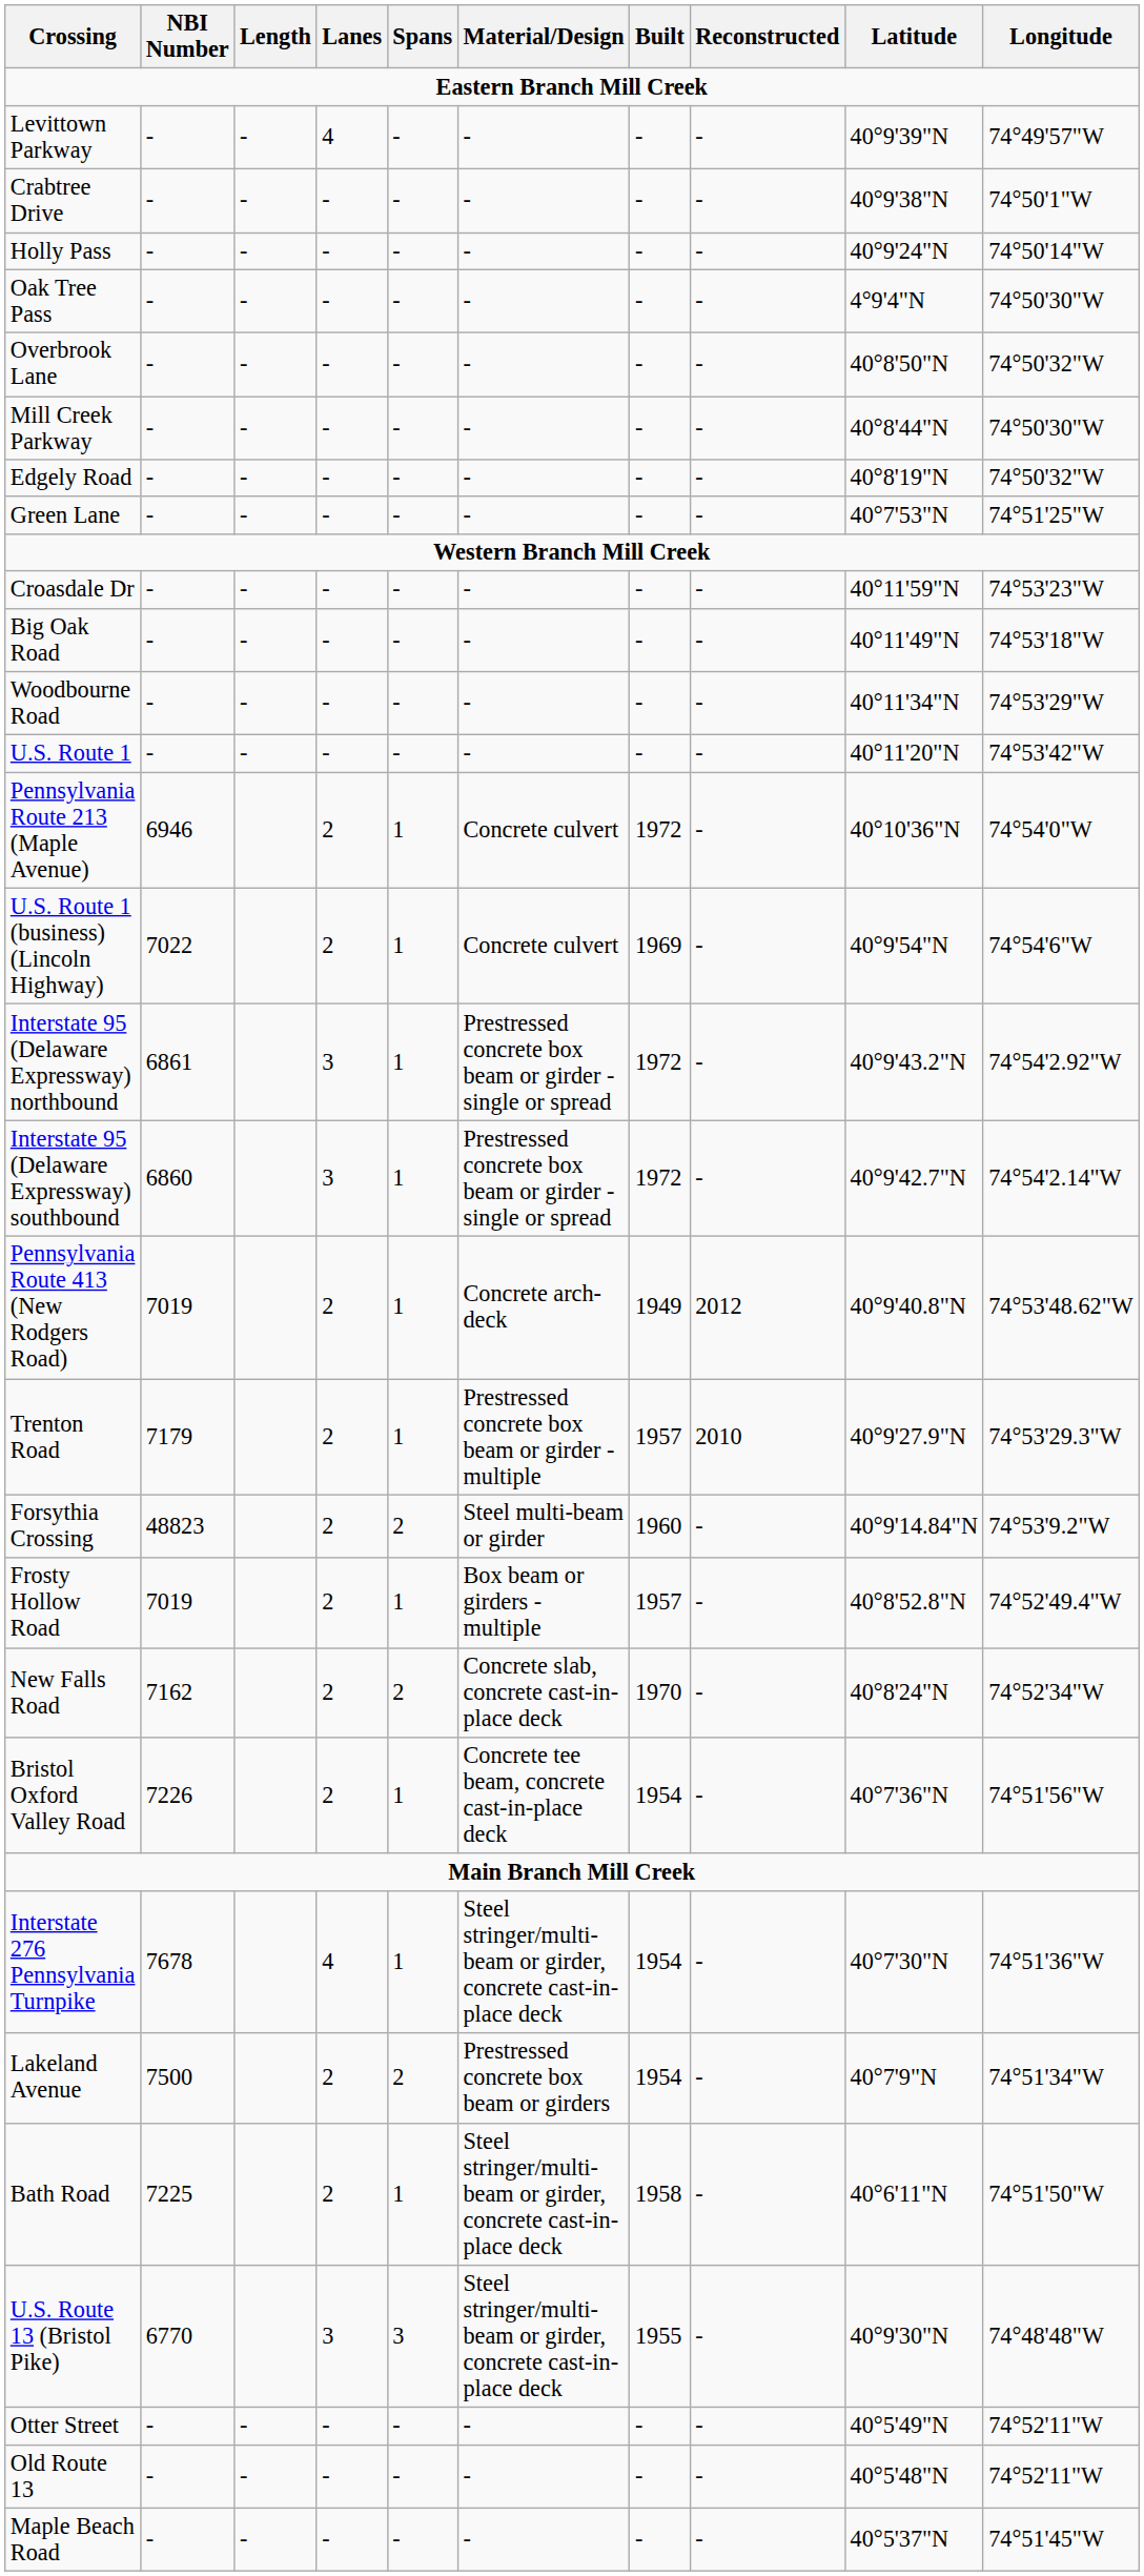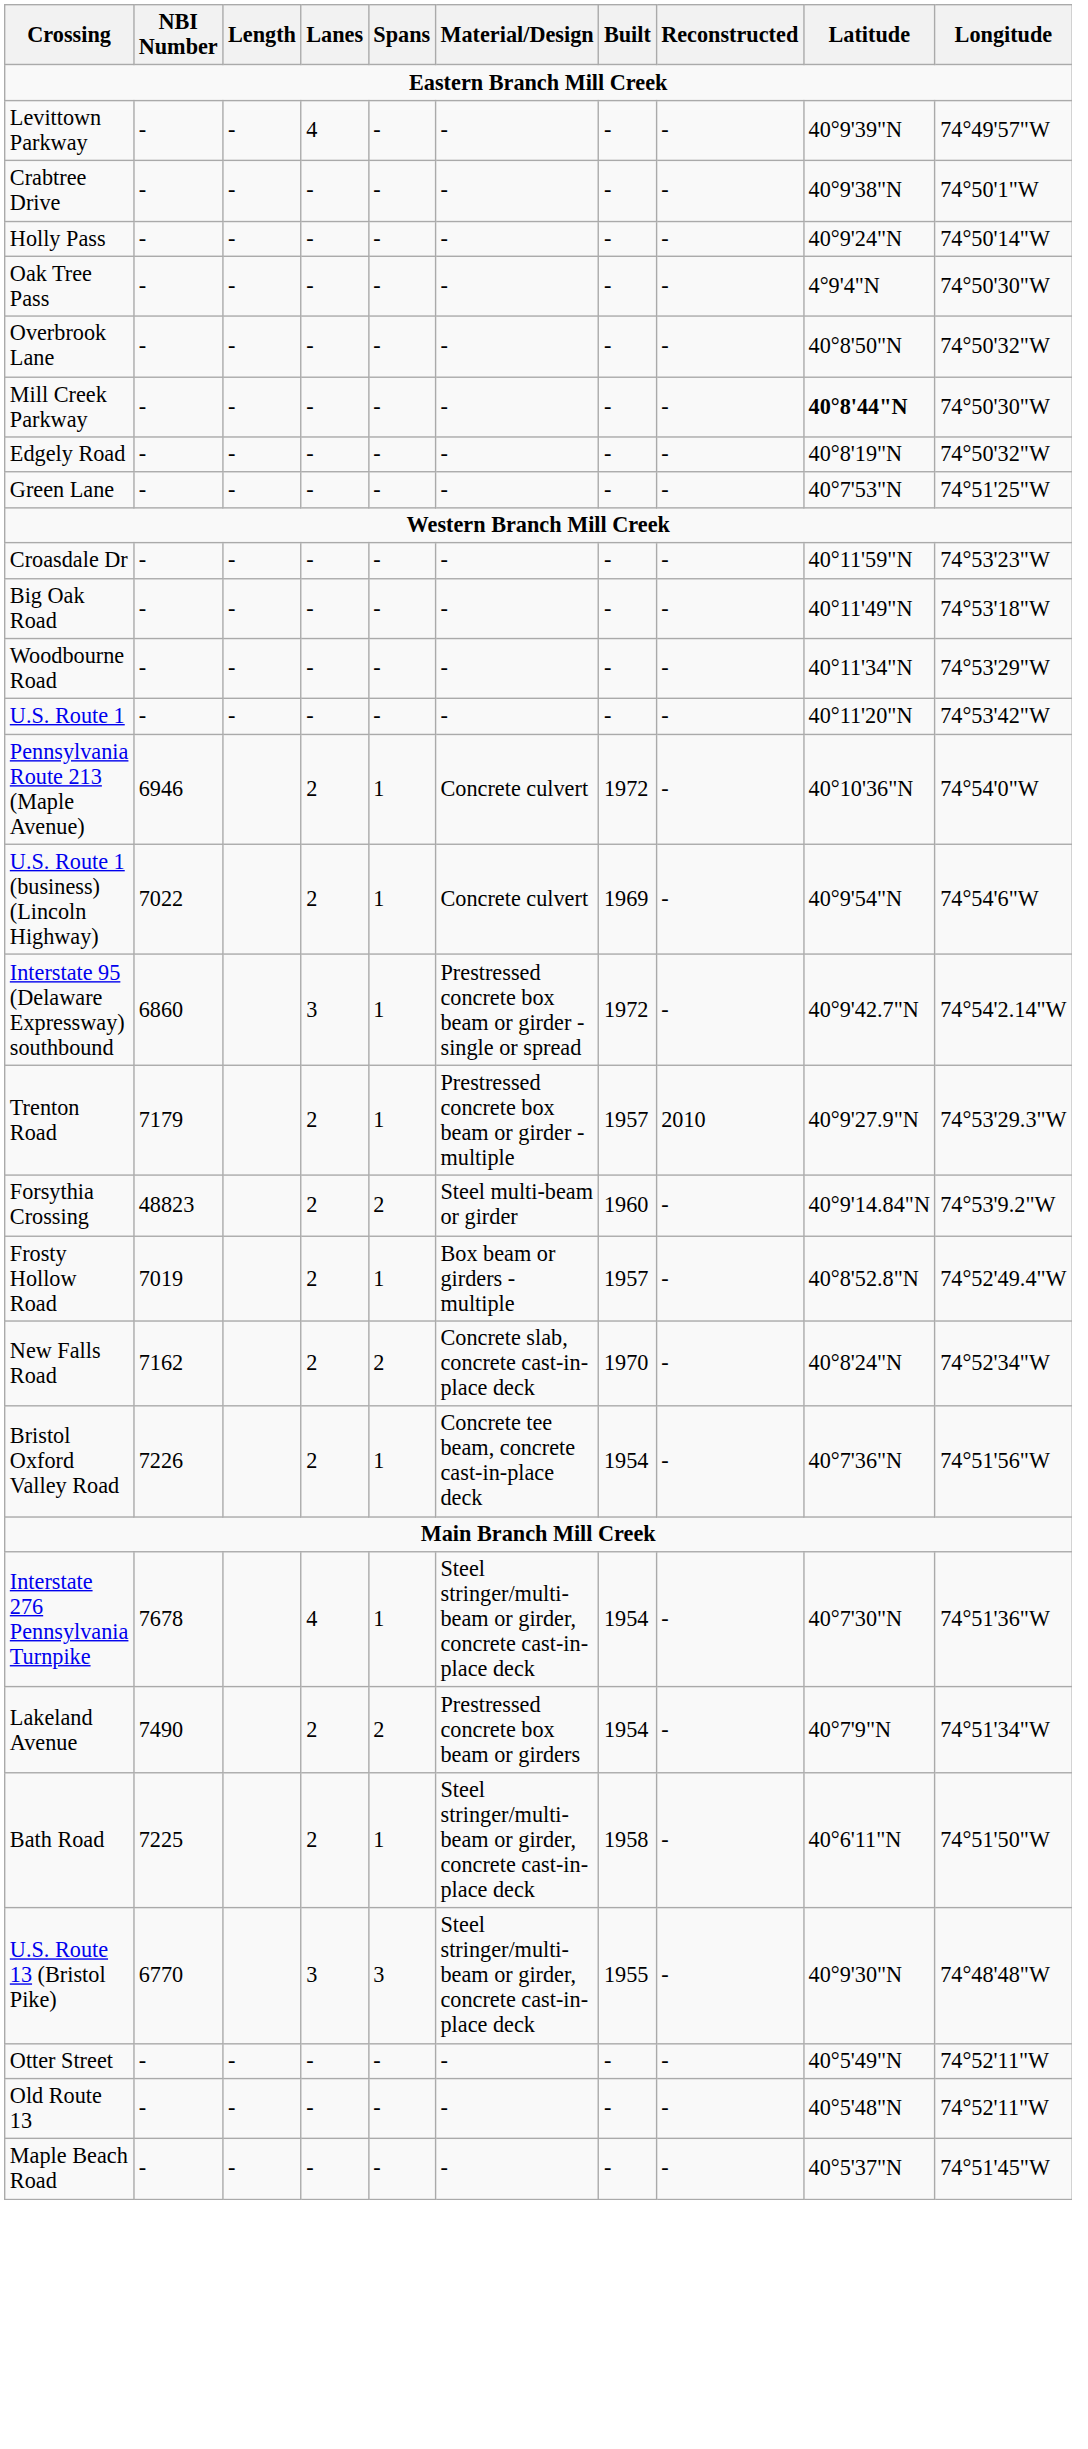Mill Creek Parkway | Latitude: normal -> bold
- row: Interstate 95 (Delaware Expressway) northbound | 6861 | 3 | 1 | Prestressed concrete box beam or girder - single or spread | 1972 | - | 40°9'43.2"N | 74°54'2.92"W
- row: Pennsylvania Route 413 (New Rodgers Road) | 7019 | 2 | 1 | Concrete arch-deck | 1949 | 2012 | 40°9'40.8"N | 74°53'48.62"W
Lakeland Avenue | NBI Number: 7500 -> 7490
